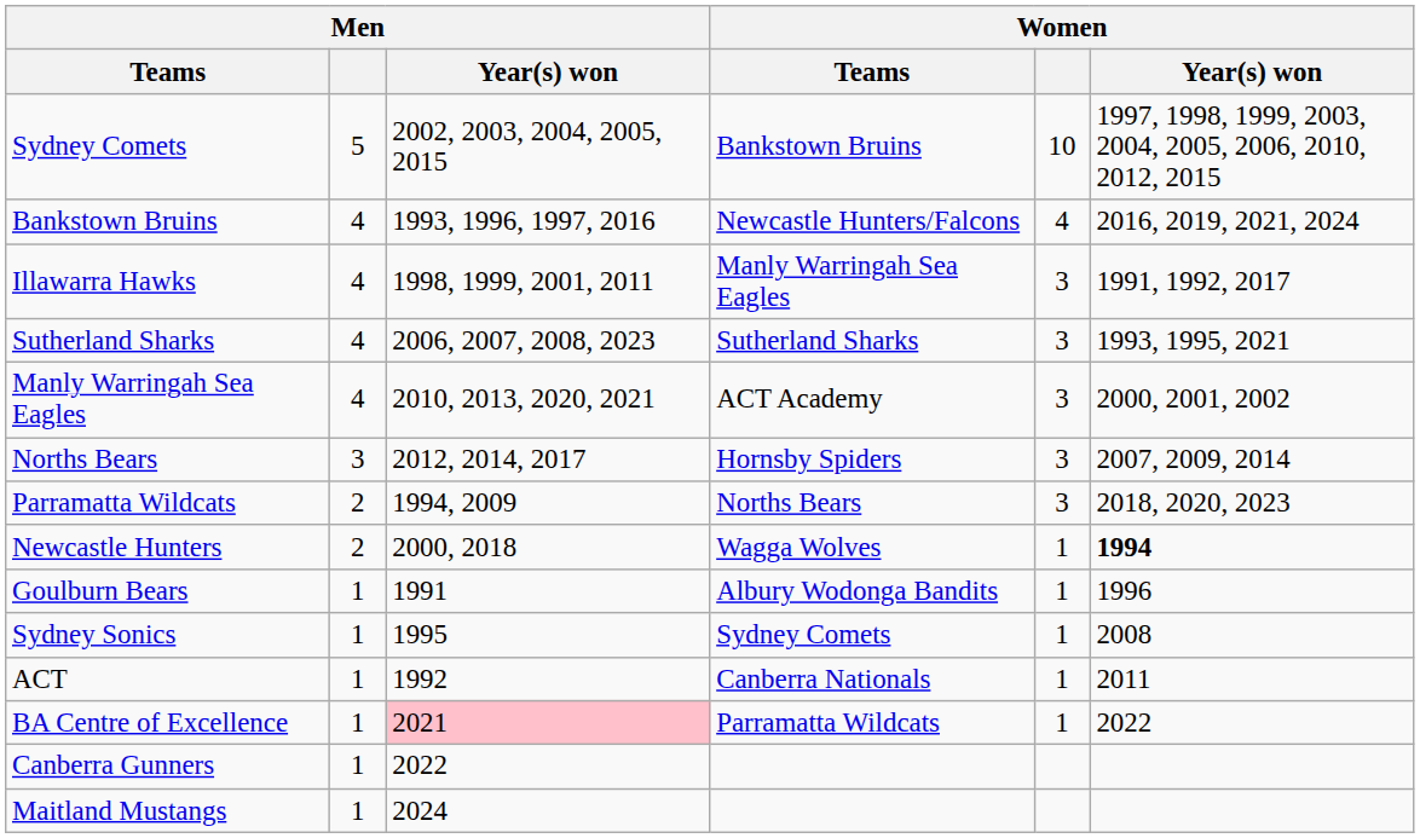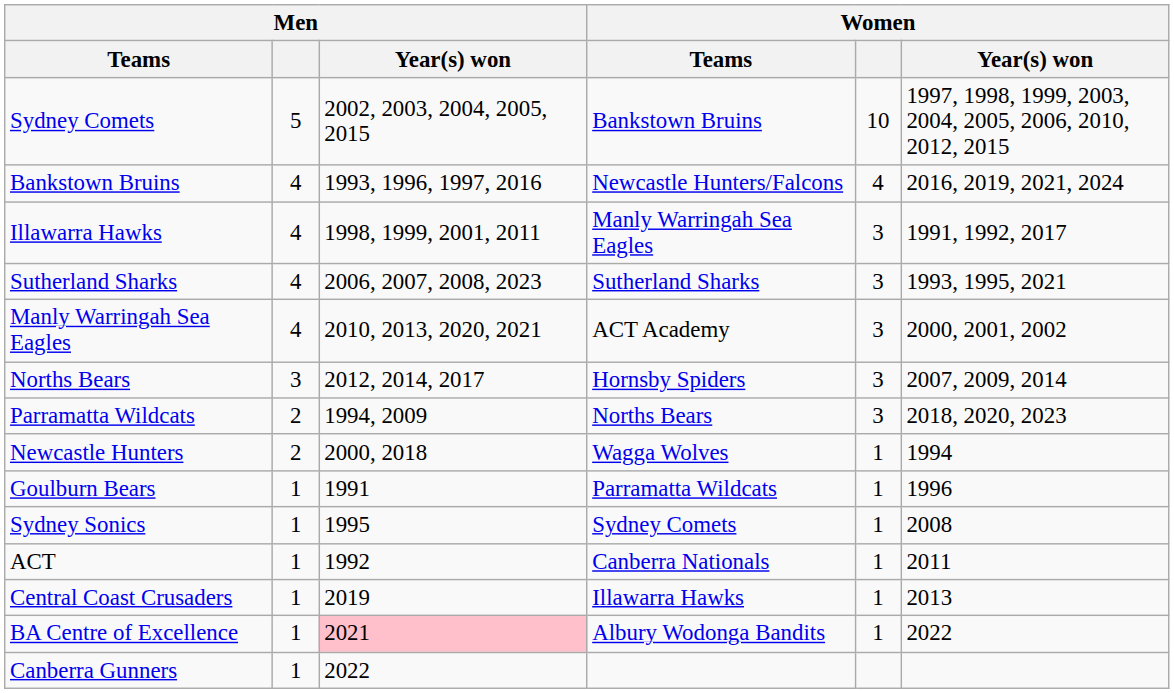Newcastle Hunters | Women / Year(s) won: bold -> normal
Goulburn Bears | Women / Teams: Albury Wodonga Bandits -> Parramatta Wildcats
+ row: Central Coast Crusaders | 1 | 2019 | Illawarra Hawks | 1 | 2013
BA Centre of Excellence | Women / Teams: Parramatta Wildcats -> Albury Wodonga Bandits
- row: Maitland Mustangs | 1 | 2024
